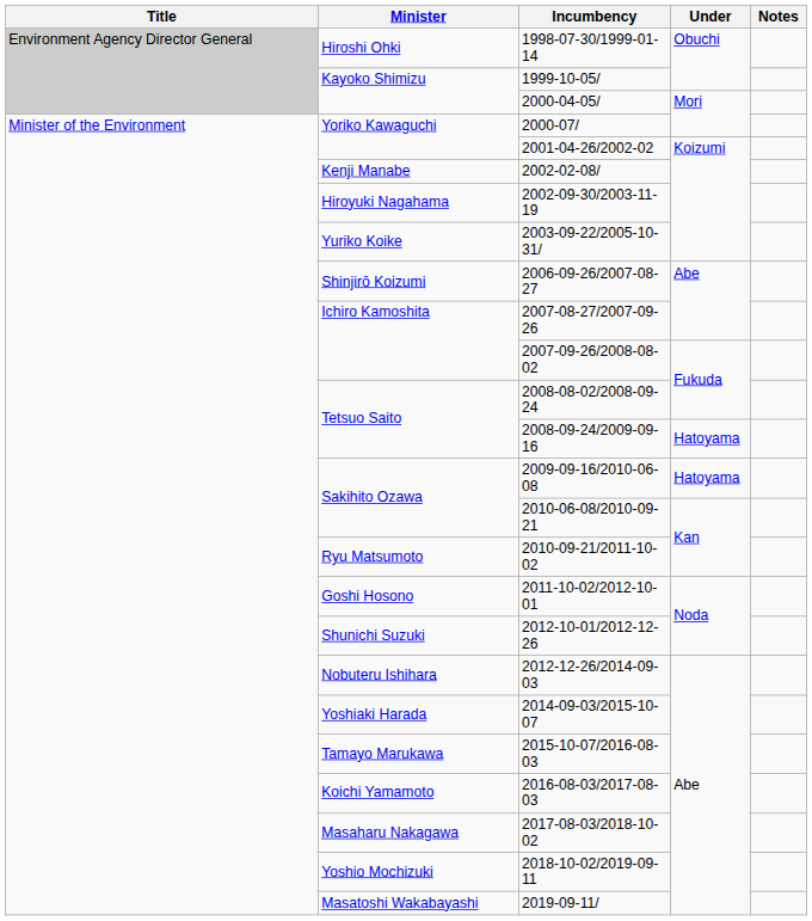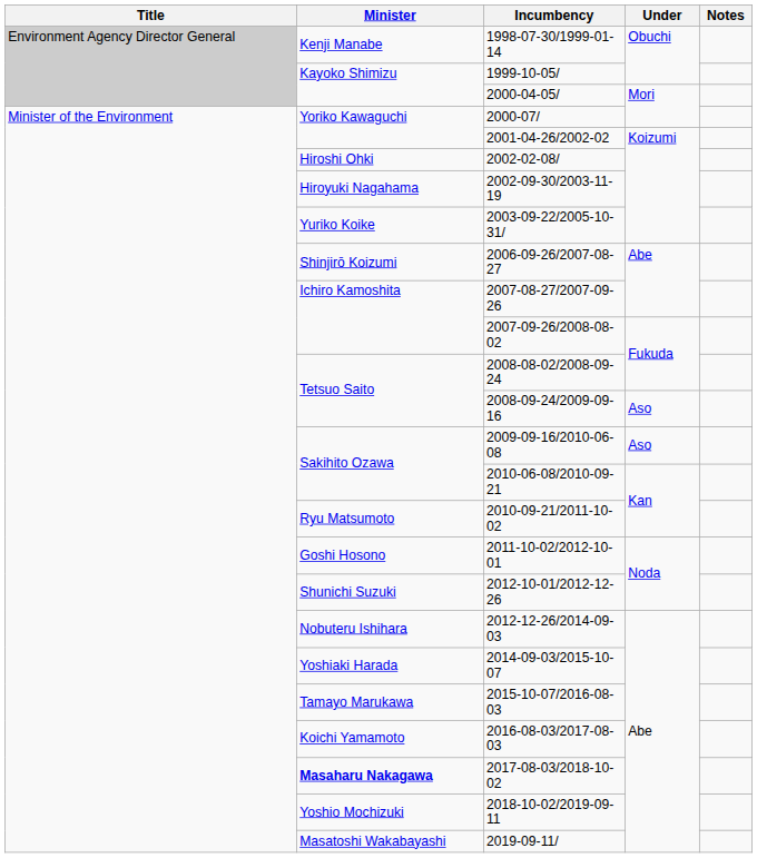1998-07-30/1999-01-14 | Minister: Hiroshi Ohki -> Kenji Manabe
2002-02-08/ | Minister: Kenji Manabe -> Hiroshi Ohki
2008-09-24/2009-09-16 | Under: Hatoyama -> Aso
2009-09-16/2010-06-08 | Under: Hatoyama -> Aso
2017-08-03/2018-10-02 | Minister: normal -> bold
